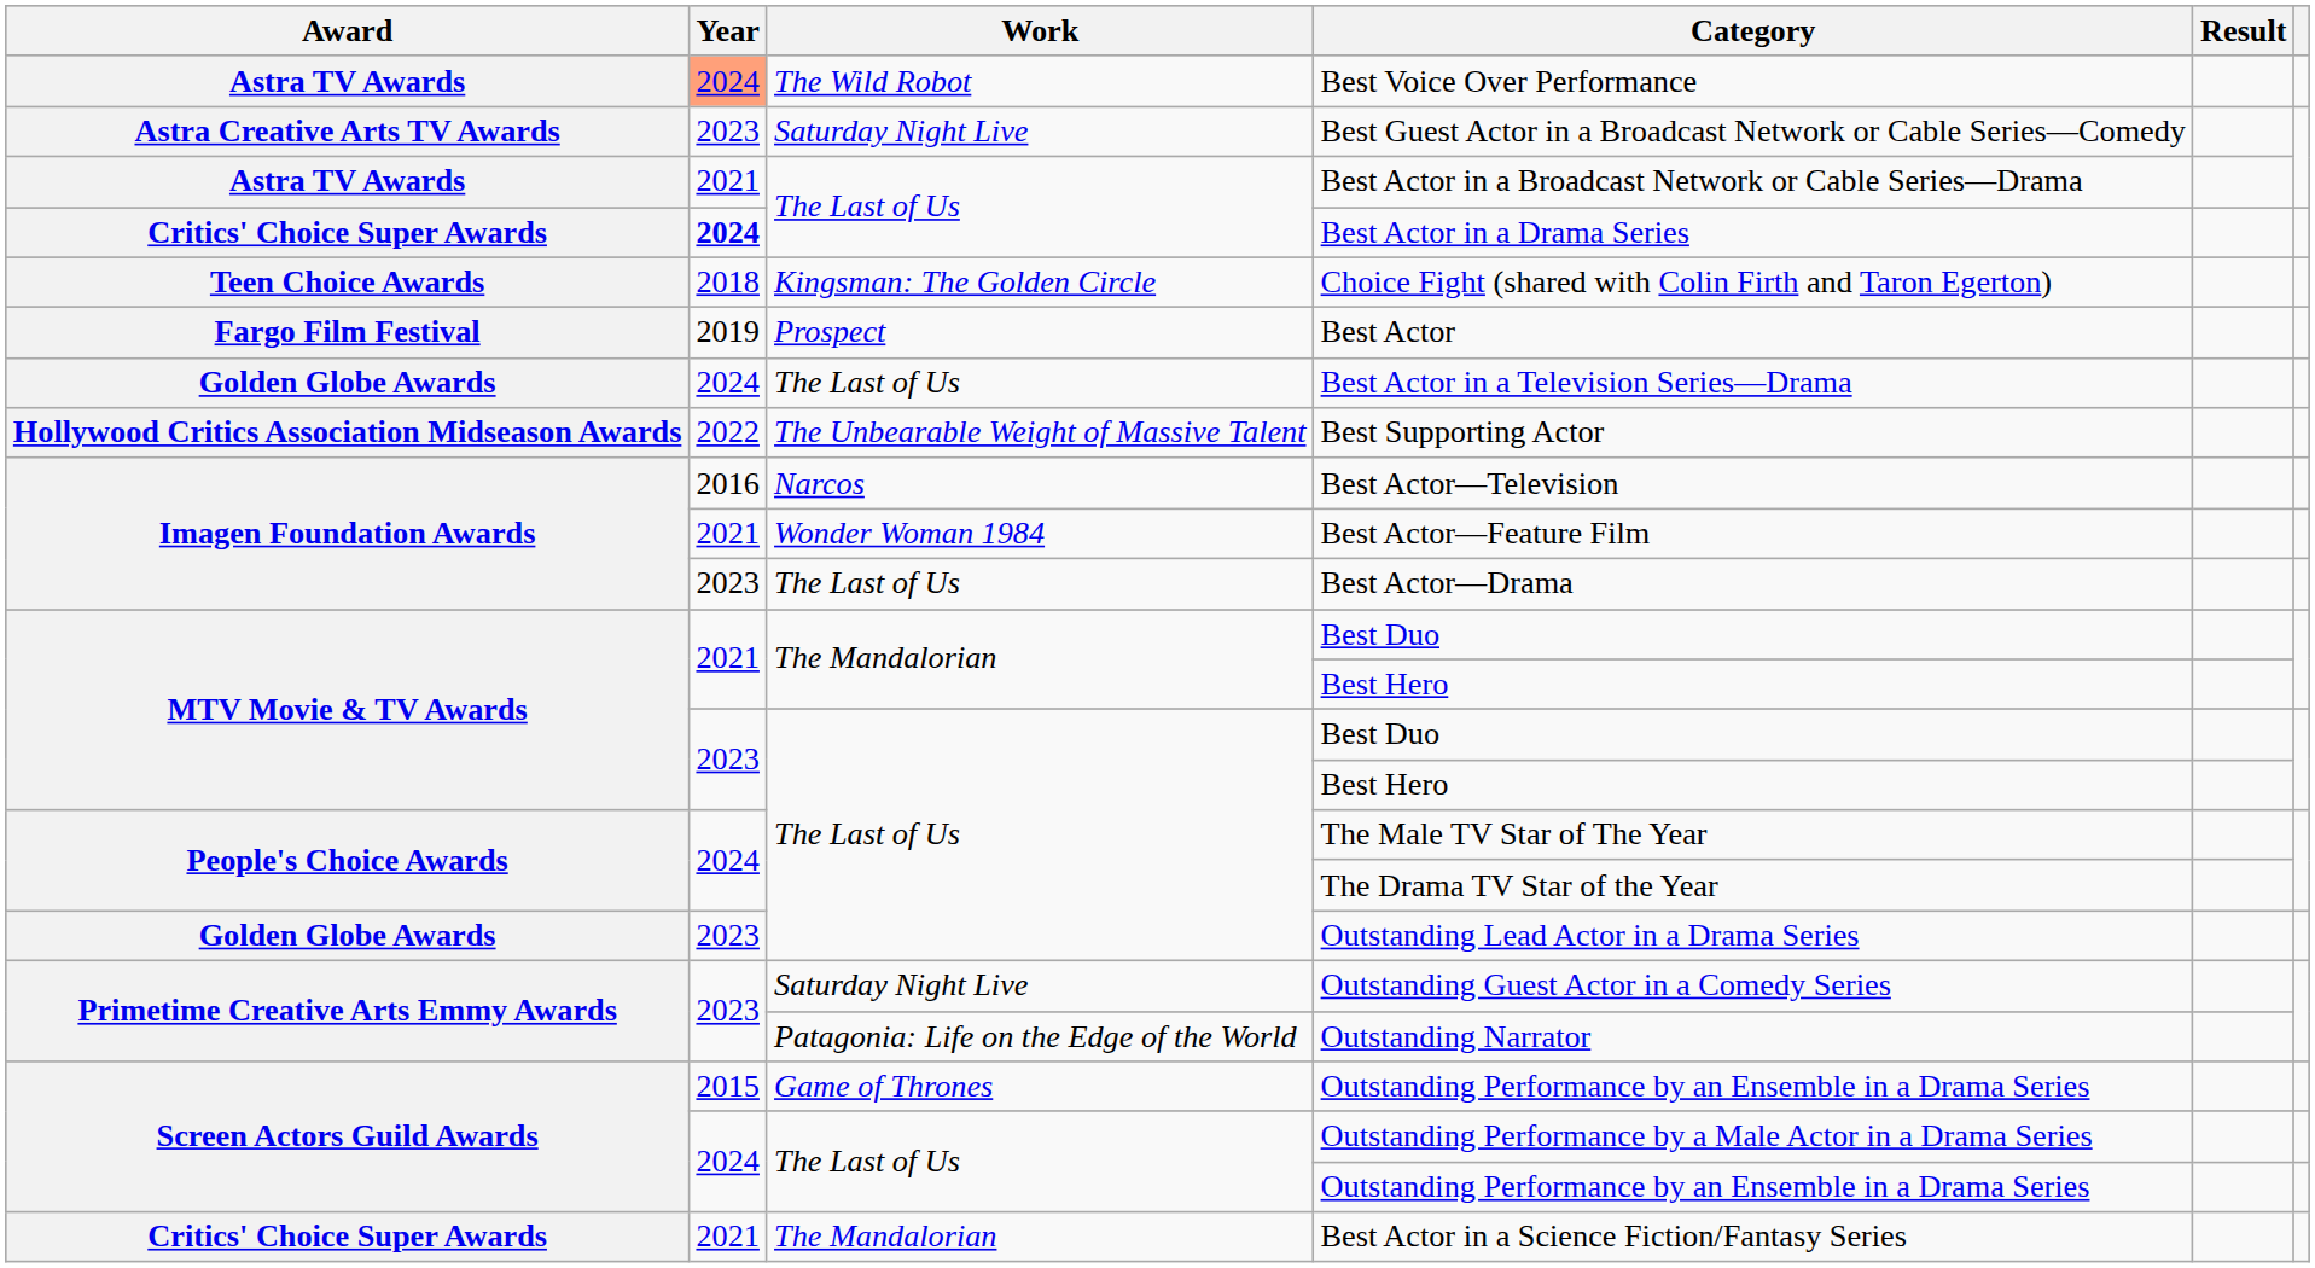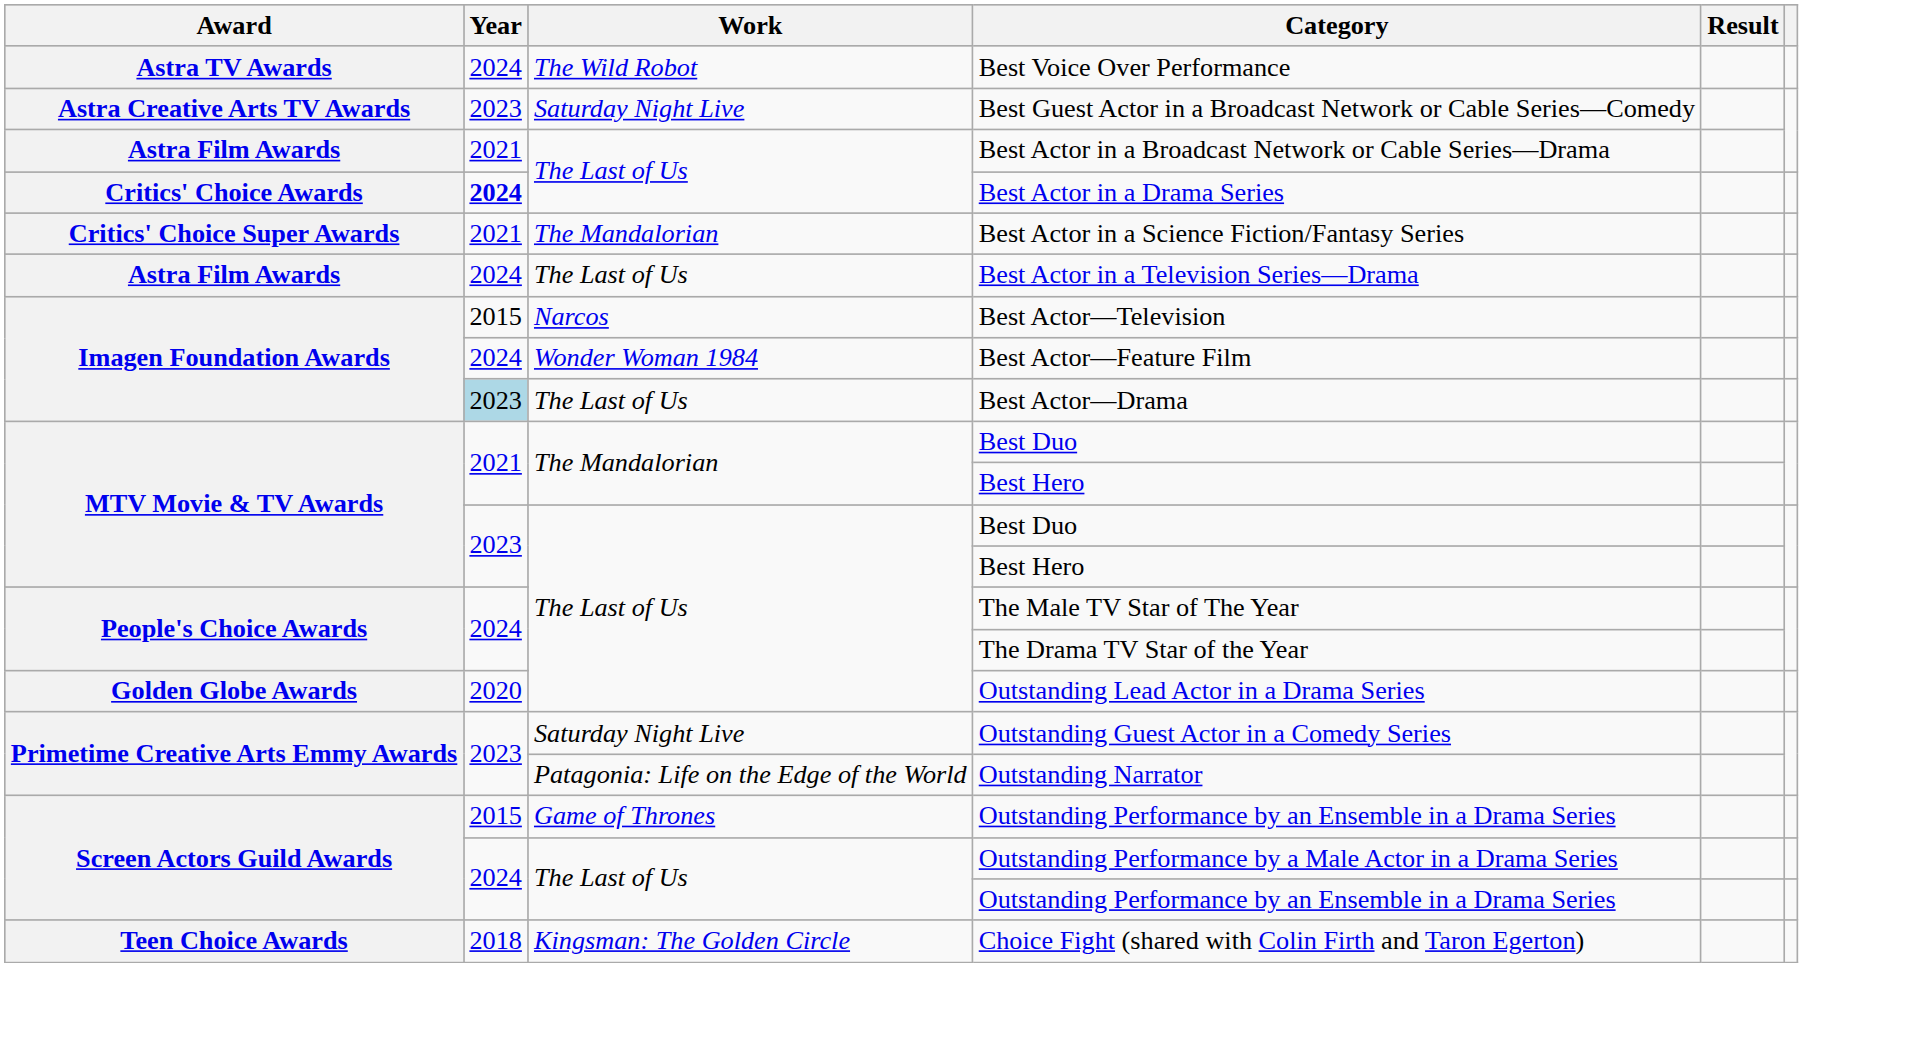Best Voice Over Performance | Year: lightsalmon background -> no background
Best Actor in a Broadcast Network or Cable Series—Drama | Award: Astra TV Awards -> Astra Film Awards
Best Actor in a Drama Series | Award: Critics' Choice Super Awards -> Critics' Choice Awards
rows swapped: Best Actor in a Science Fiction/Fantasy Series <-> Choice Fight (shared with Colin Firth and Taron Egerton)
- row: Fargo Film Festival | 2019 | Prospect | Best Actor
Best Actor in a Television Series—Drama | Award: Golden Globe Awards -> Astra Film Awards
- row: Hollywood Critics Association Midseason Awards | 2022 | The Unbearable Weight of Massive Talent | Best Supporting Actor
Best Actor—Television | Year: 2016 -> 2015
Best Actor—Feature Film | Year: 2021 -> 2024
Best Actor—Drama | Year: no background -> lightblue background
Outstanding Lead Actor in a Drama Series | Year: 2023 -> 2020
